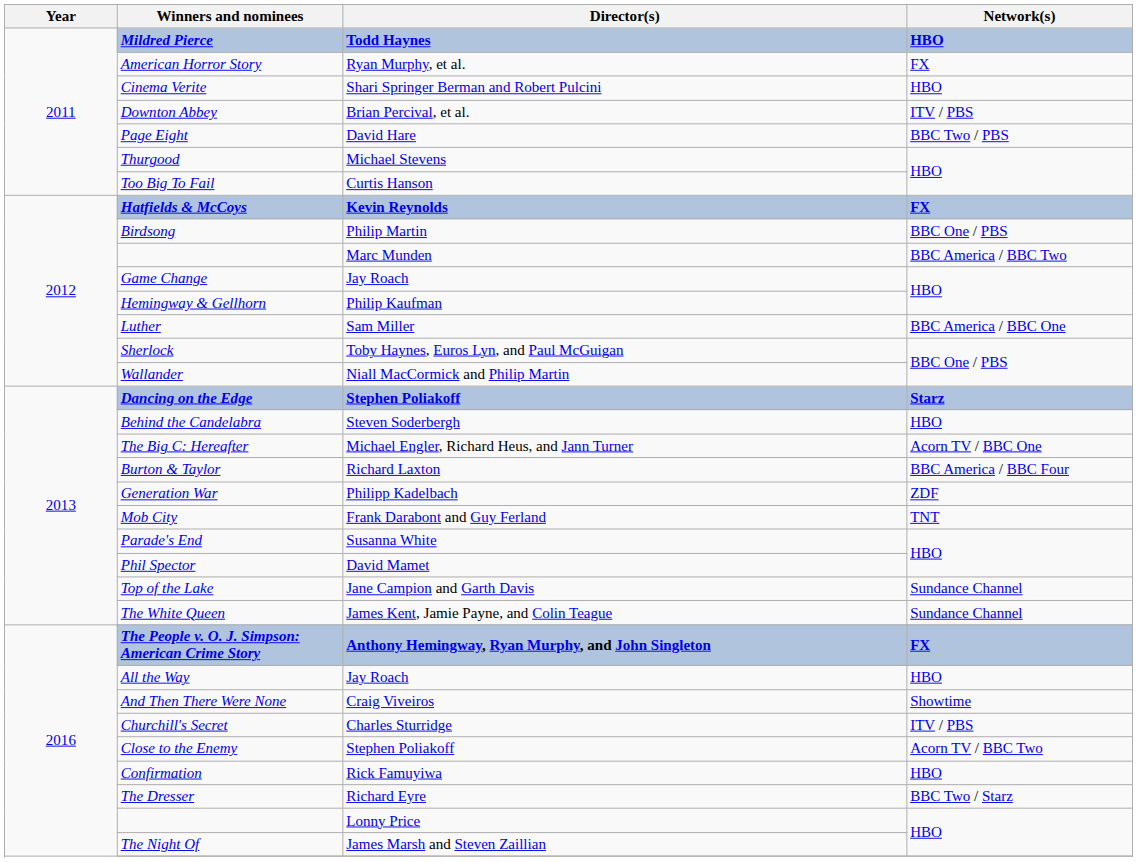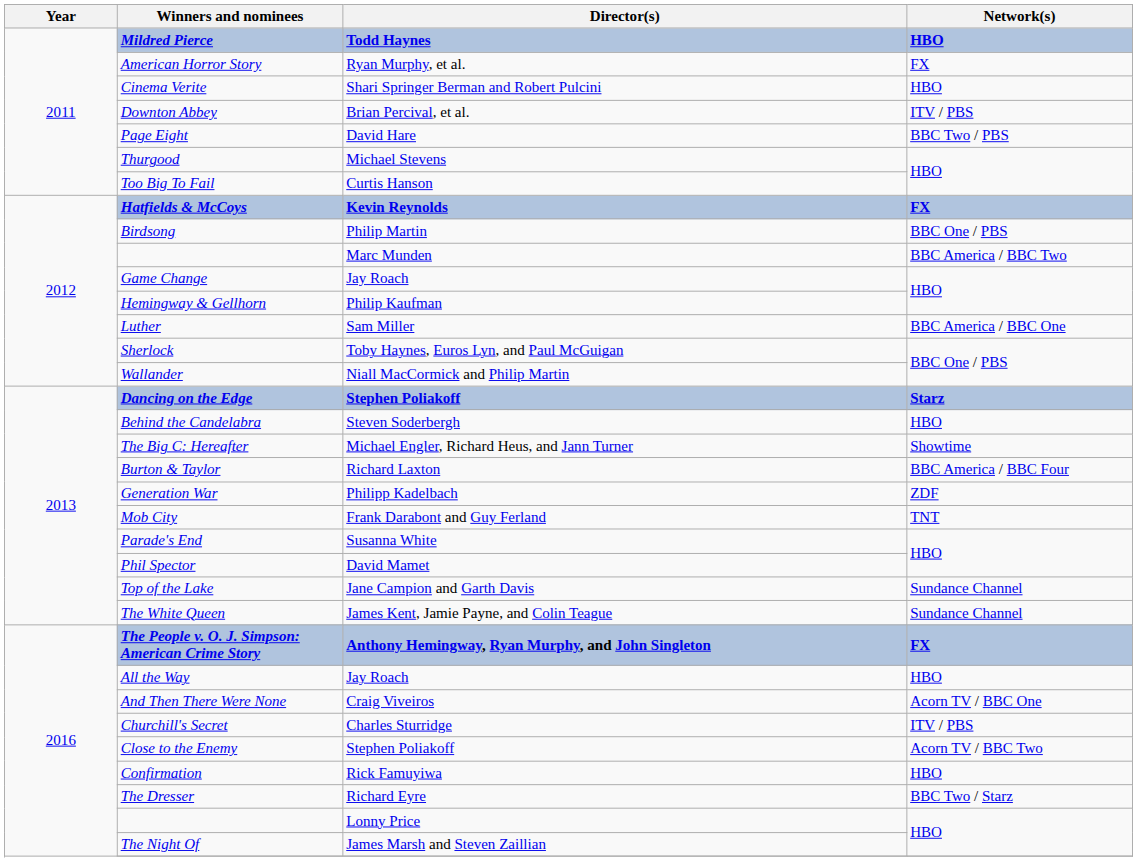The Big C: Hereafter | Network(s): Acorn TV / BBC One -> Showtime
And Then There Were None | Network(s): Showtime -> Acorn TV / BBC One
